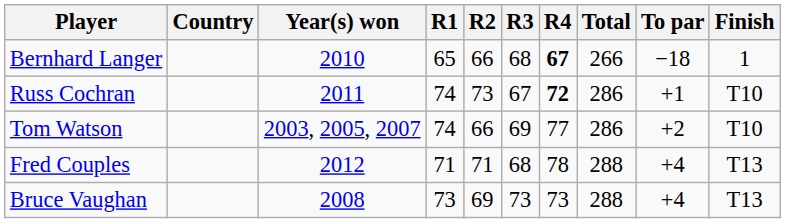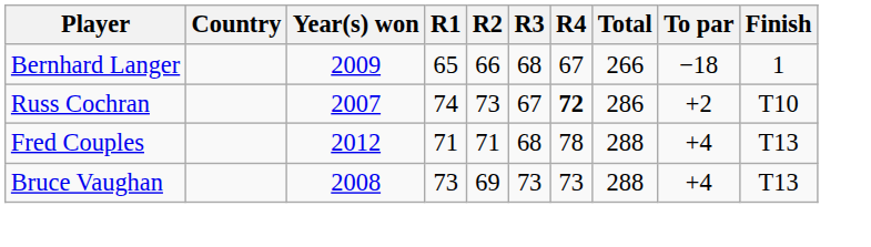Bernhard Langer | Year(s) won: 2010 -> 2009
Bernhard Langer | R4: bold -> normal
Russ Cochran | Year(s) won: 2011 -> 2007
Russ Cochran | To par: +1 -> +2
- row: Tom Watson | 2003, 2005, 2007 | 74 | 66 | 69 | 77 | 286 | +2 | T10
